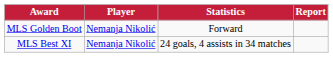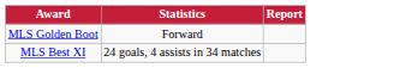- column: Player | Nemanja Nikolić | Nemanja Nikolić
